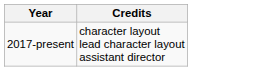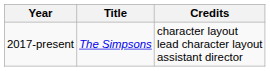+ column: Title | The Simpsons
